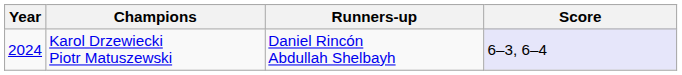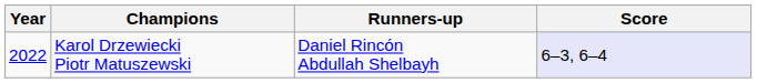Karol Drzewiecki Piotr Matuszewski | Year: 2024 -> 2022
